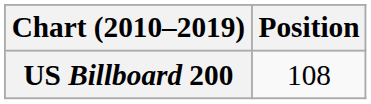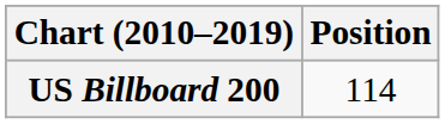US Billboard 200 | Position: 108 -> 114
